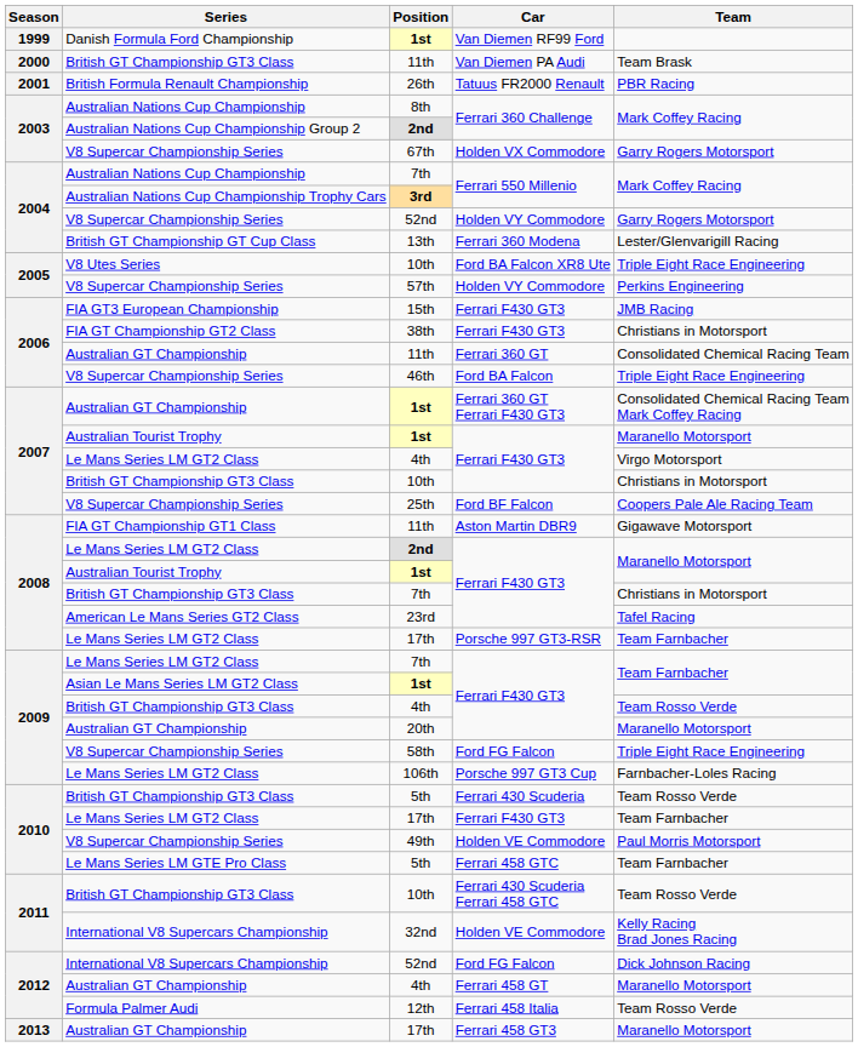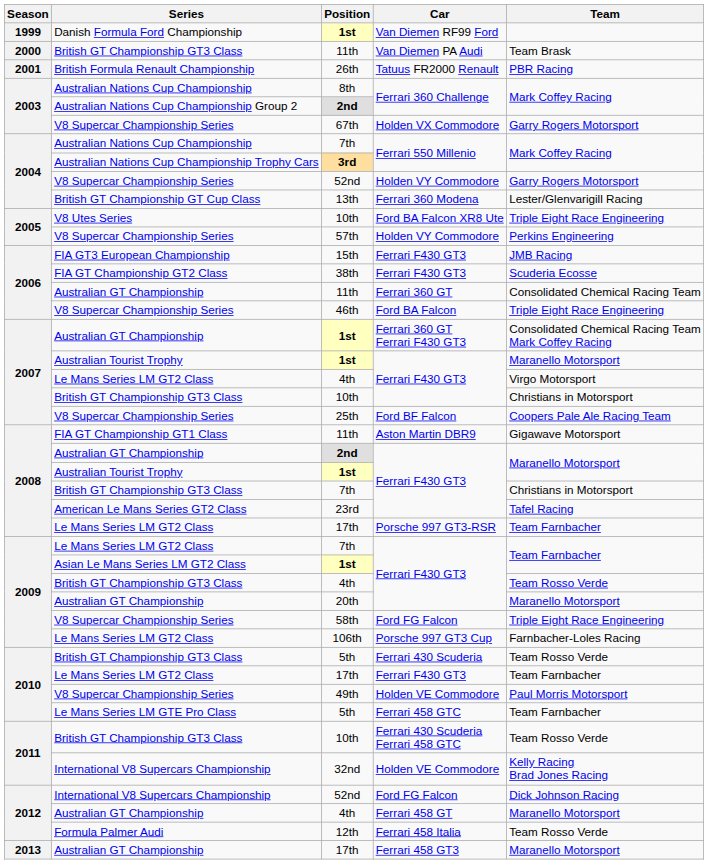38th | Team: Christians in Motorsport -> Scuderia Ecosse
2008 / 2nd | Series: Le Mans Series LM GT2 Class -> Australian GT Championship
